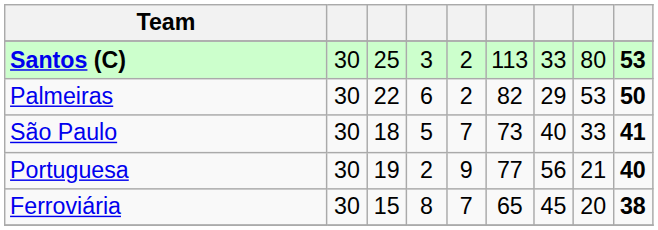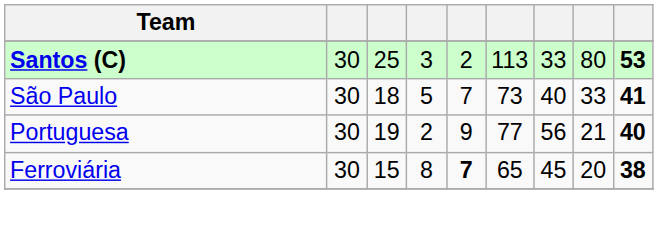- row: Palmeiras | 30 | 22 | 6 | 2 | 82 | 29 | 53 | 50
Ferroviária | column 5: normal -> bold
